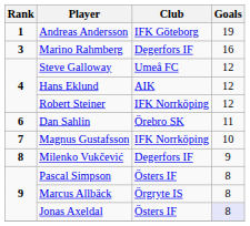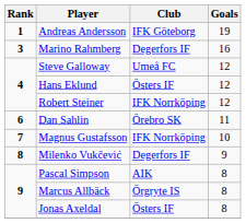Hans Eklund | Club: AIK -> Östers IF
Pascal Simpson | Club: Östers IF -> AIK
Jonas Axeldal | Goals: lavender background -> no background
